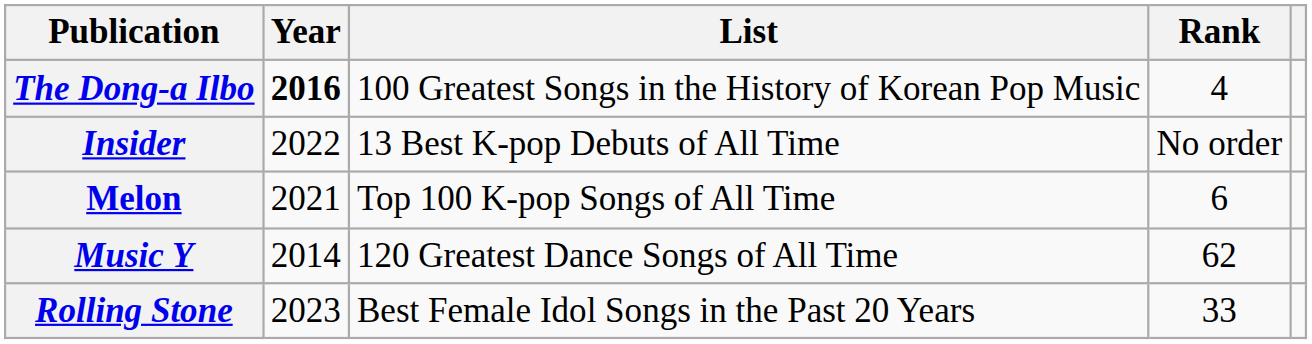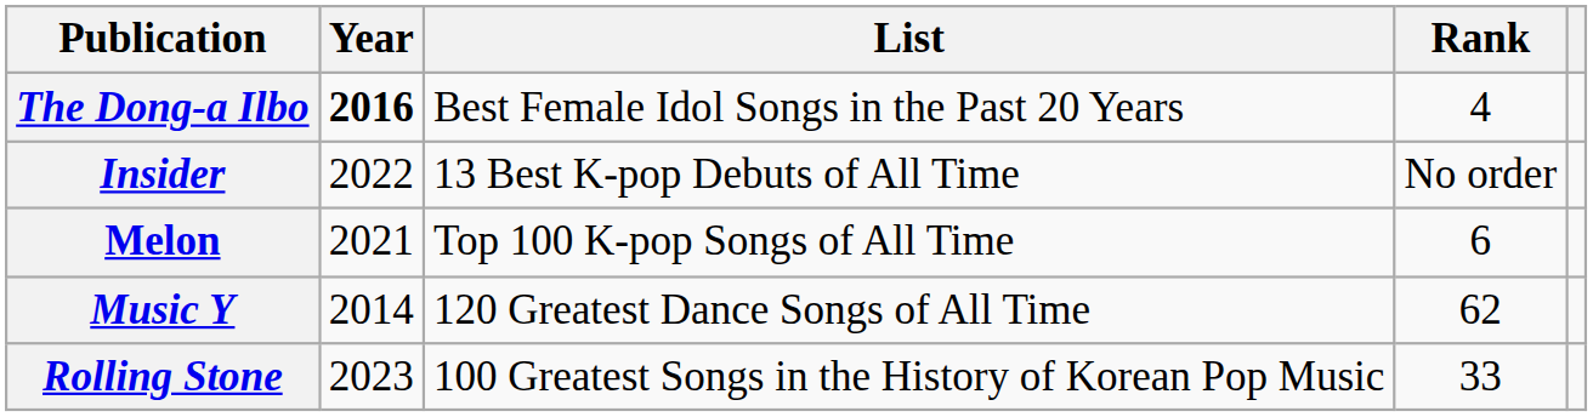The Dong-a Ilbo | List: 100 Greatest Songs in the History of Korean Pop Music -> Best Female Idol Songs in the Past 20 Years
Rolling Stone | List: Best Female Idol Songs in the Past 20 Years -> 100 Greatest Songs in the History of Korean Pop Music
